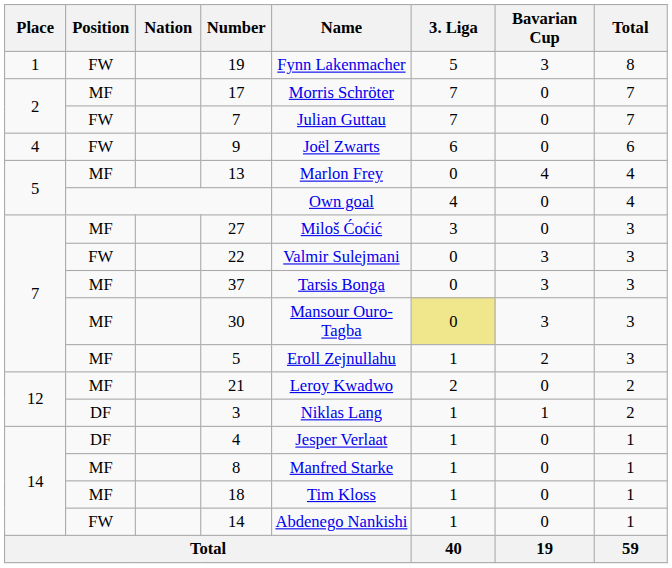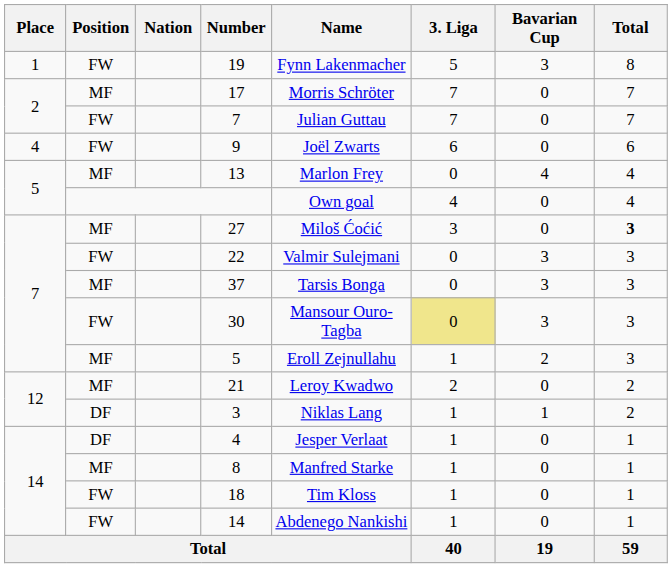27 | Total: normal -> bold
30 | Position: MF -> FW
18 | Position: MF -> FW
